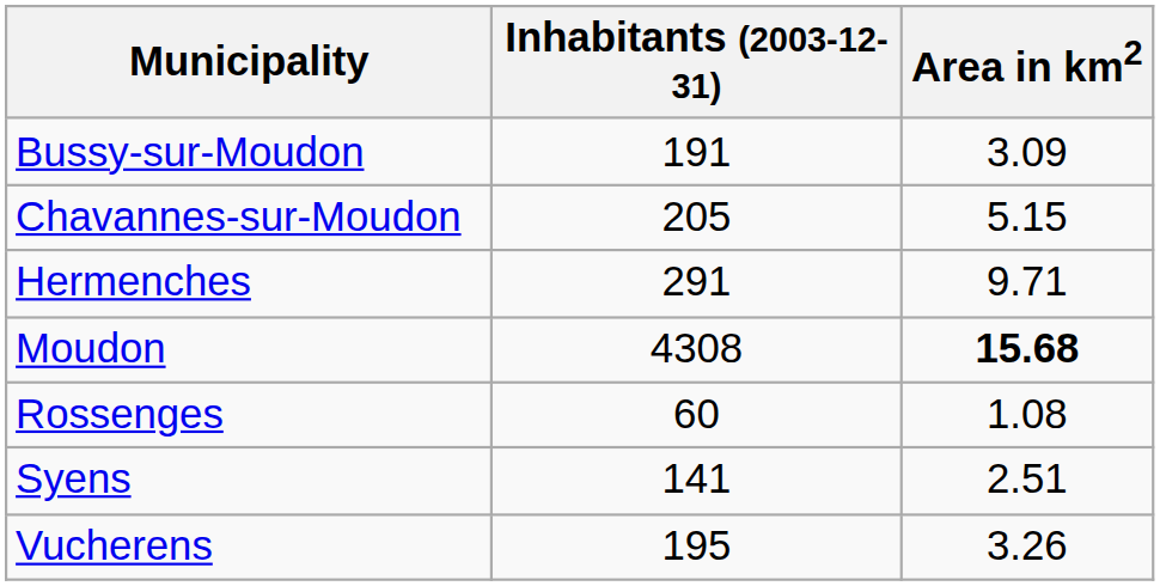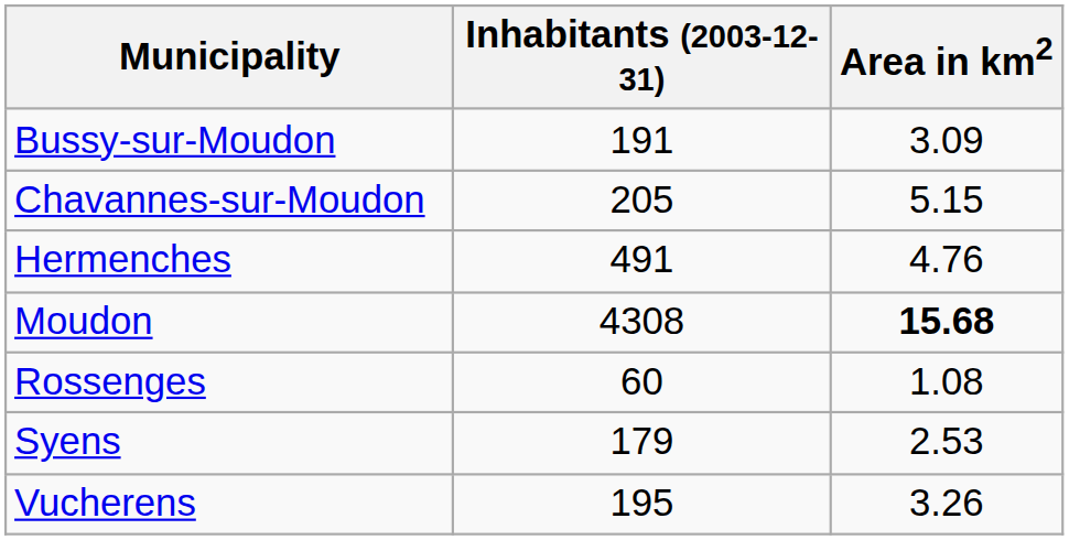Hermenches | Inhabitants (2003-12-31): 291 -> 491
Hermenches | Area in km2: 9.71 -> 4.76
Syens | Inhabitants (2003-12-31): 141 -> 179
Syens | Area in km2: 2.51 -> 2.53
